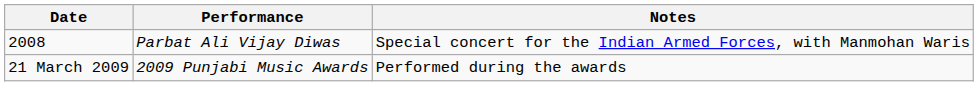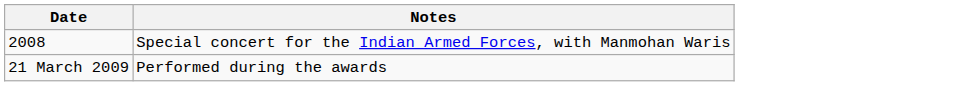- column: Performance | Parbat Ali Vijay Diwas | 2009 Punjabi Music Awards
